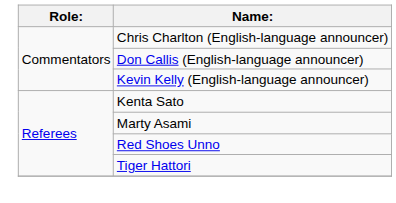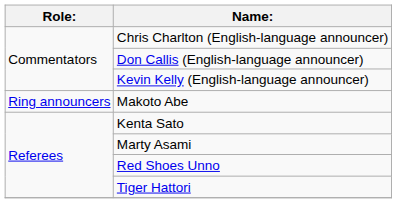+ row: Ring announcers | Makoto Abe
